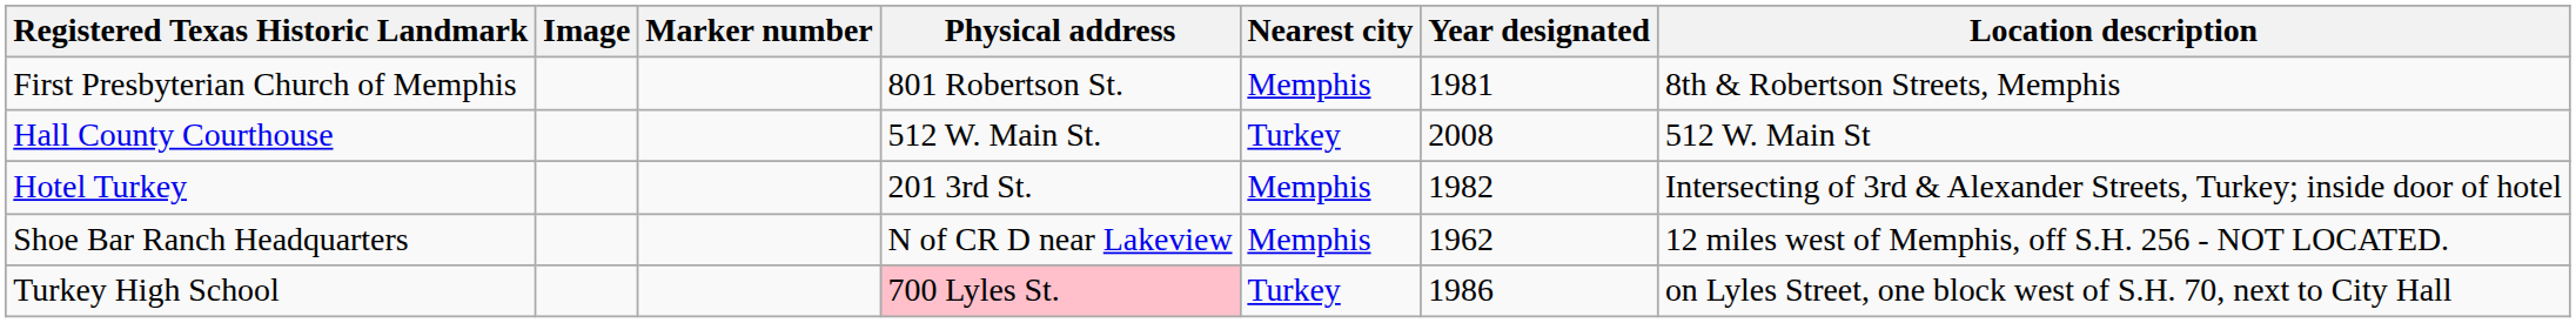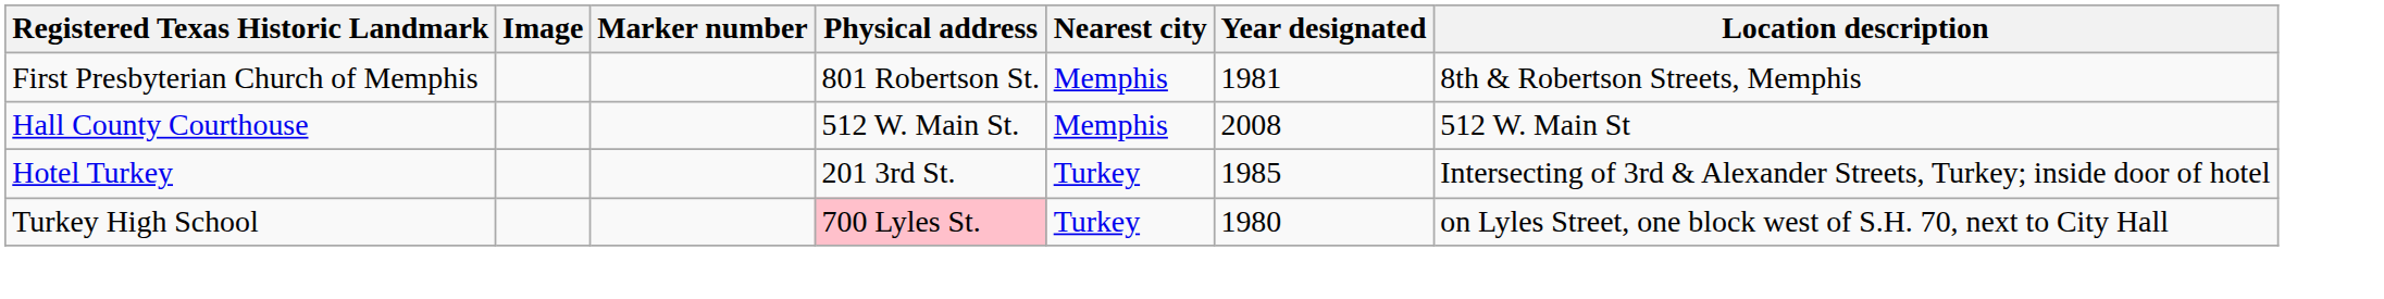Hall County Courthouse | Nearest city: Turkey -> Memphis
Hotel Turkey | Nearest city: Memphis -> Turkey
Hotel Turkey | Year designated: 1982 -> 1985
- row: Shoe Bar Ranch Headquarters | N of CR D near Lakeview | Memphis | 1962 | 12 miles west of Memphis, off S.H. 256 - NOT LOCATED.
Turkey High School | Year designated: 1986 -> 1980
